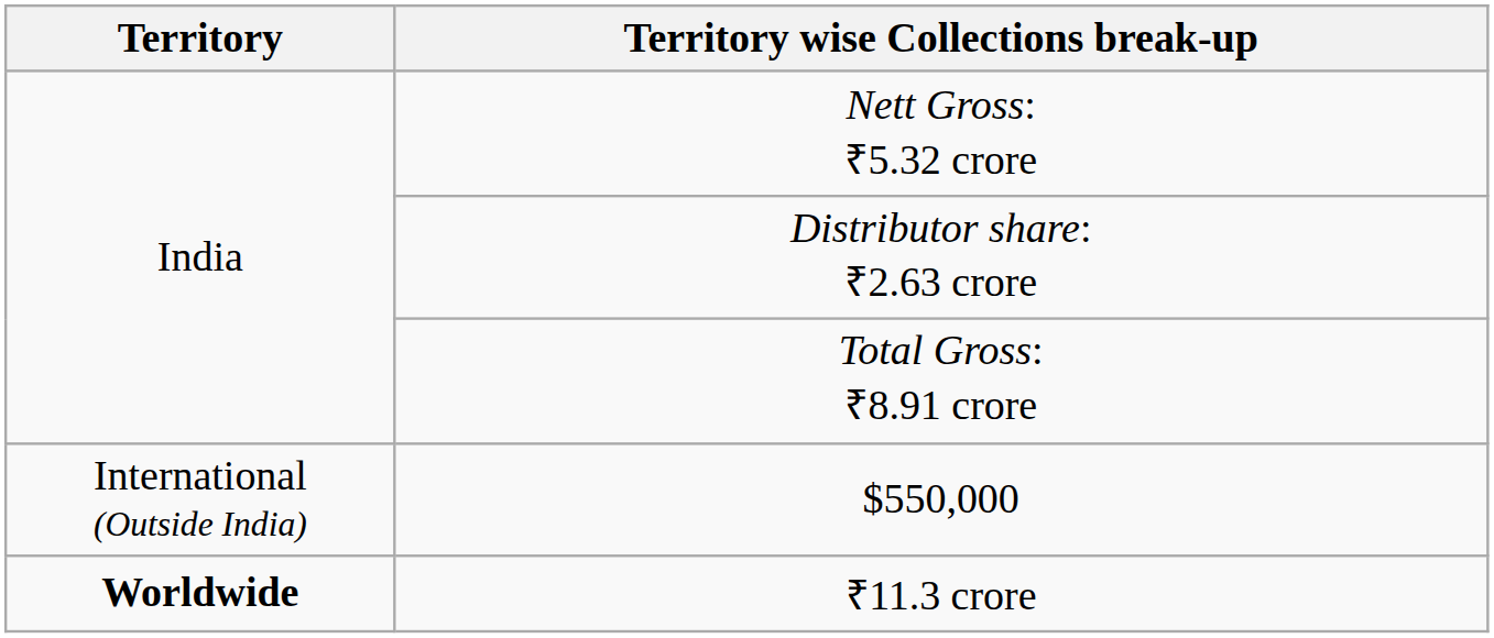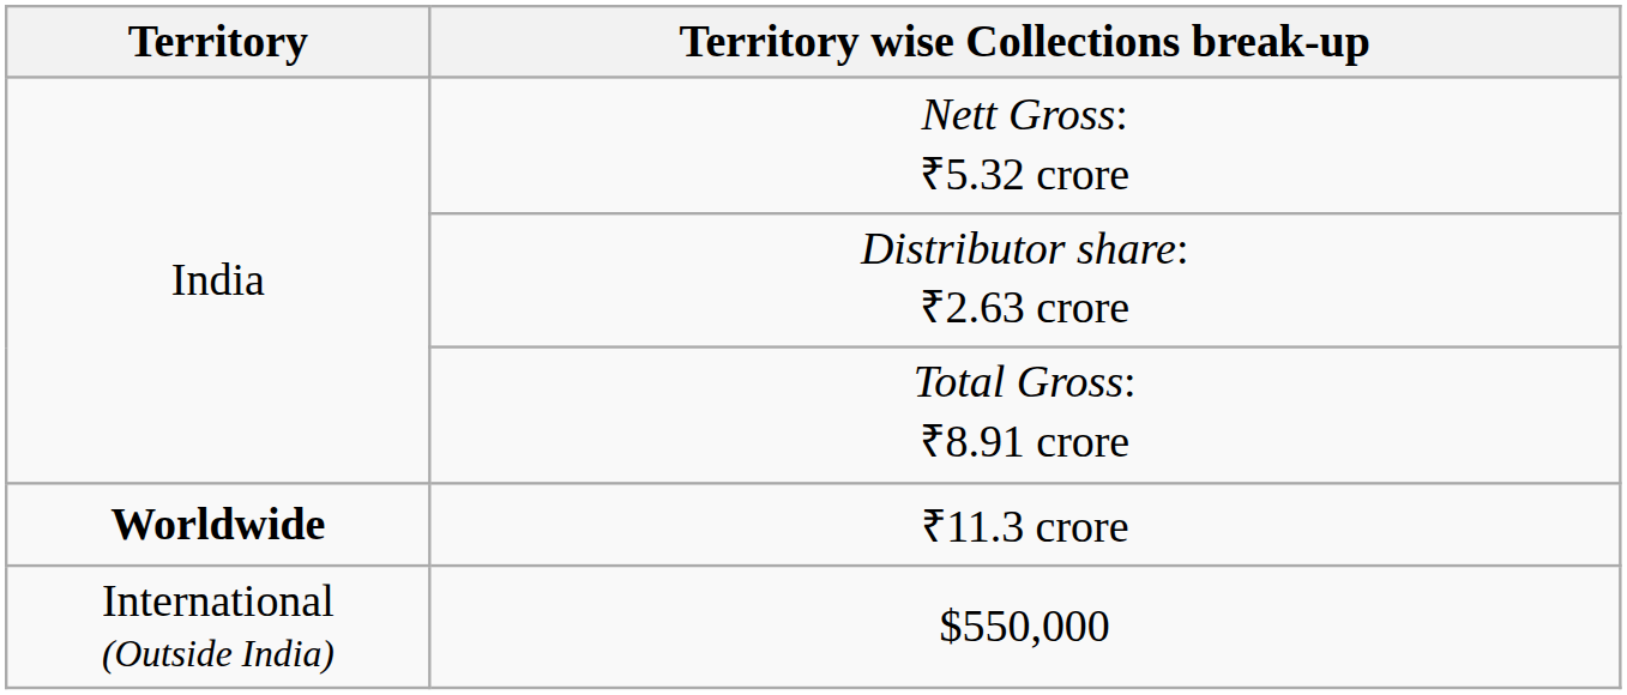rows swapped: $550,000 <-> ₹11.3 crore
